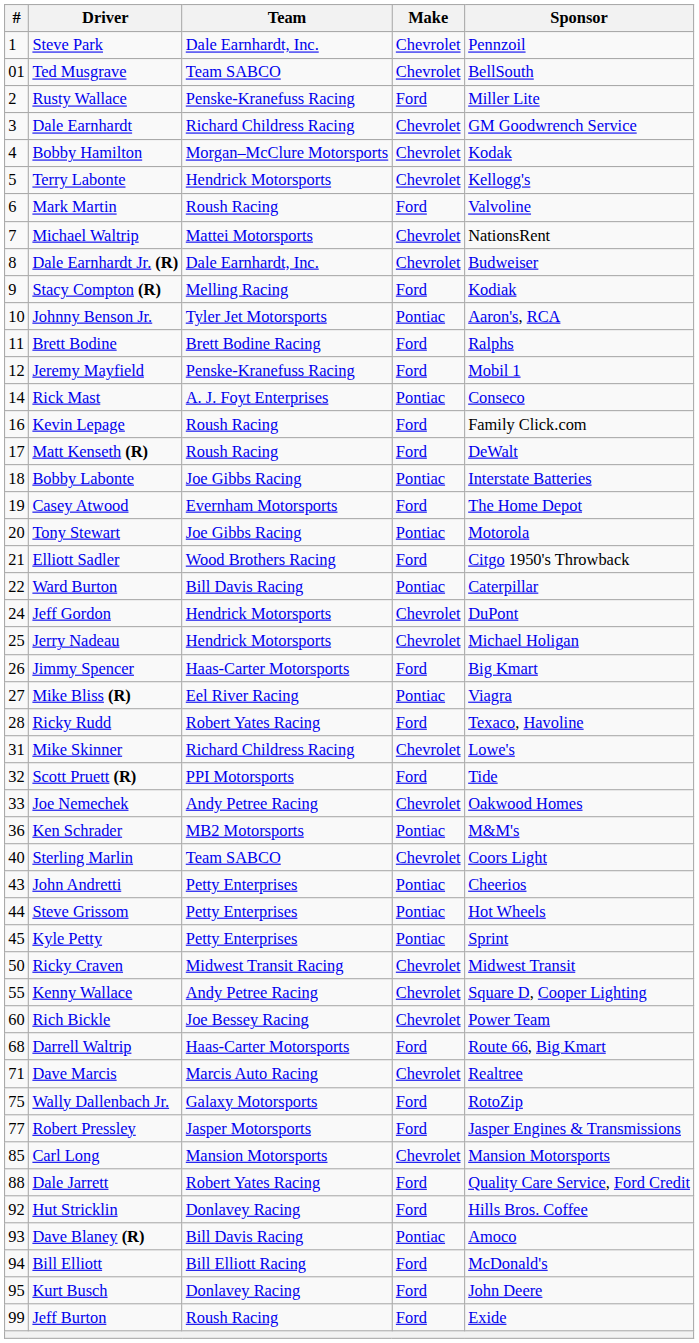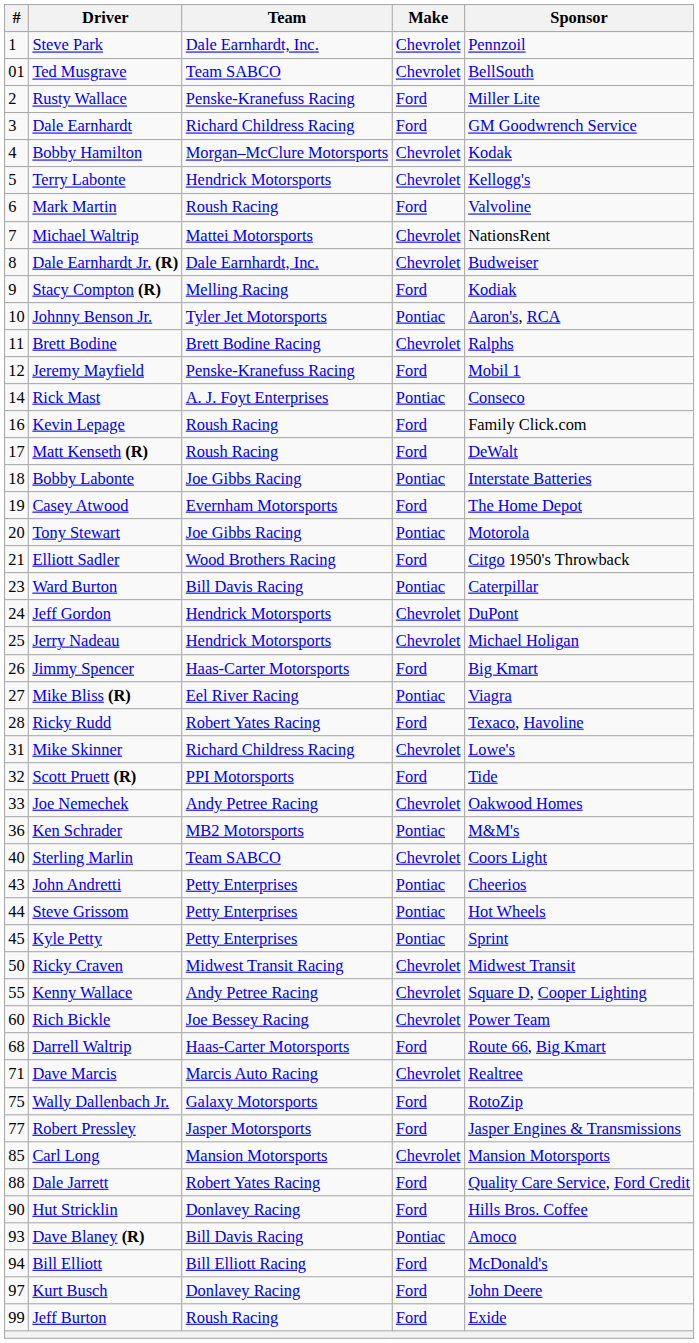Dale Earnhardt | Make: Chevrolet -> Ford
Brett Bodine | Make: Ford -> Chevrolet
Ward Burton | #: 22 -> 23
Hut Stricklin | #: 92 -> 90
Kurt Busch | #: 95 -> 97
